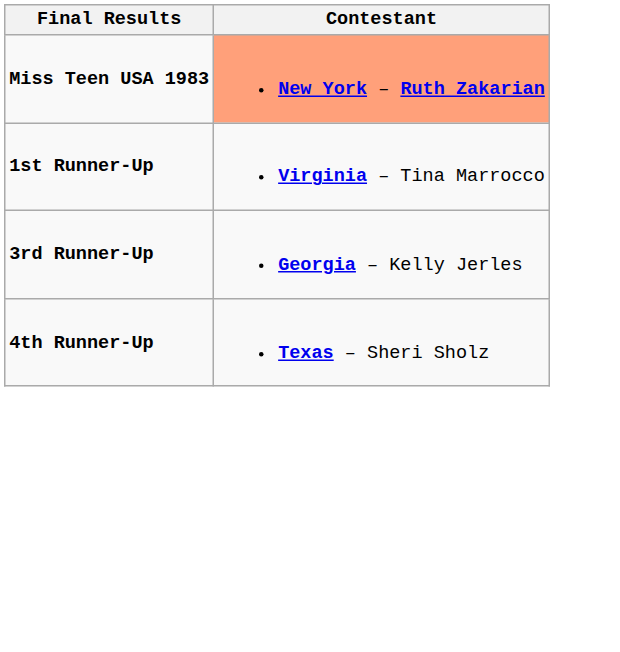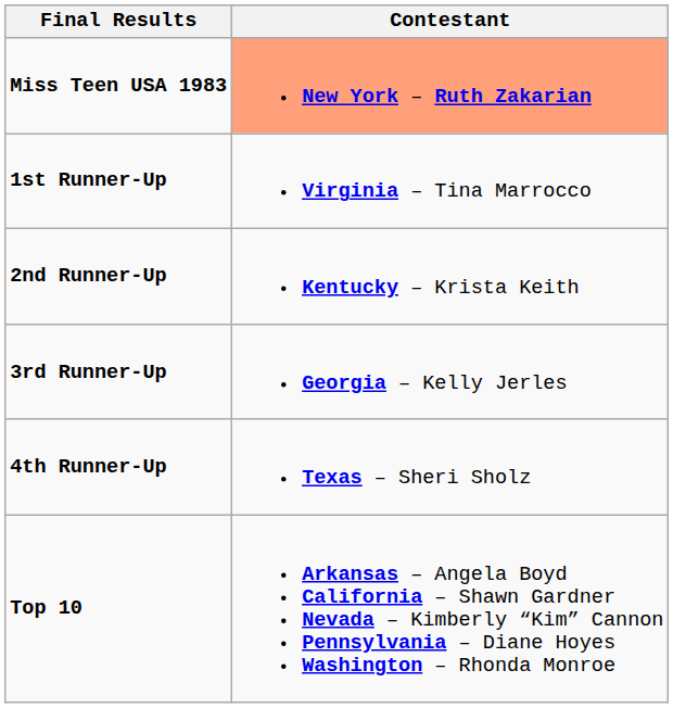+ row: 2nd Runner-Up | Kentucky – Krista Keith
+ row: Top 10 | Arkansas – Angela Boyd California – Shawn Gardner Nevada – Kimberly “Kim” Cannon Pennsylvania – Diane Hoyes Washington – Rhonda Monroe
